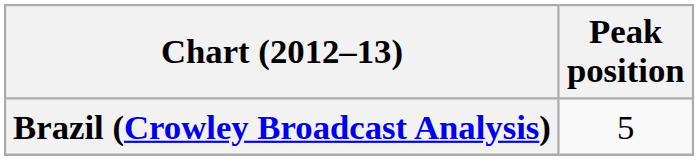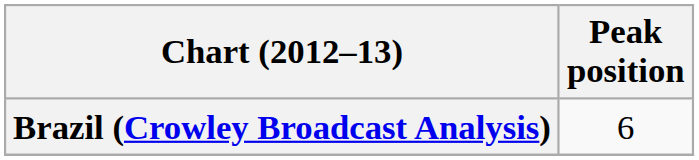Brazil (Crowley Broadcast Analysis) | Peak position: 5 -> 6
